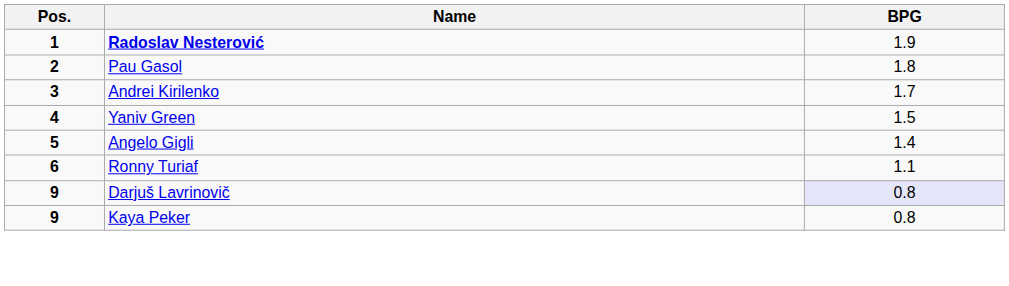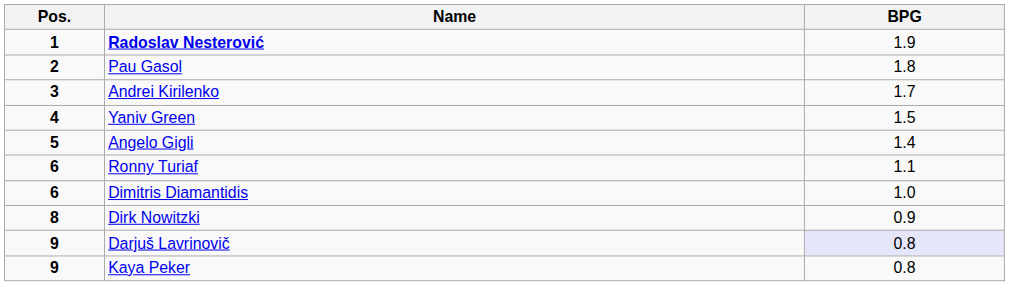+ row: 6 | Dimitris Diamantidis | 1.0
+ row: 8 | Dirk Nowitzki | 0.9
